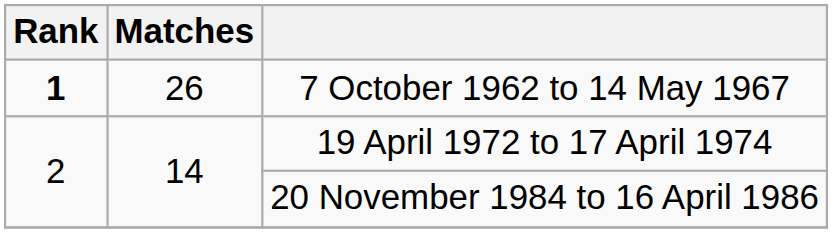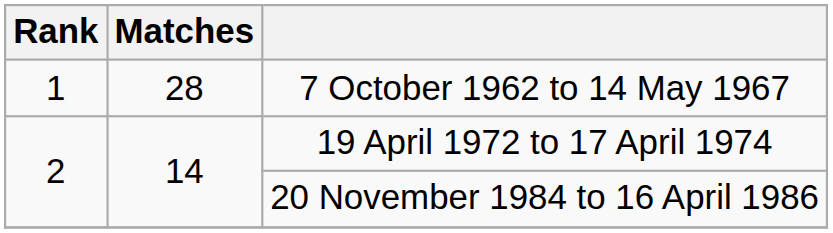7 October 1962 to 14 May 1967 | Rank: bold -> normal
7 October 1962 to 14 May 1967 | Matches: 26 -> 28
